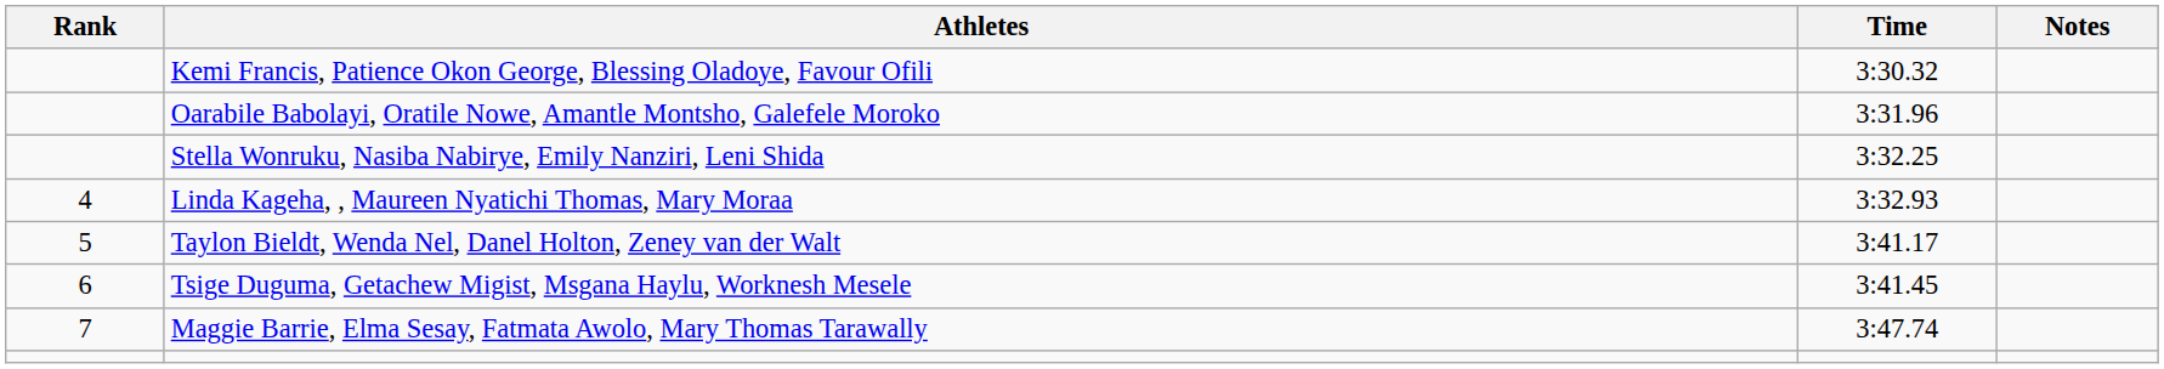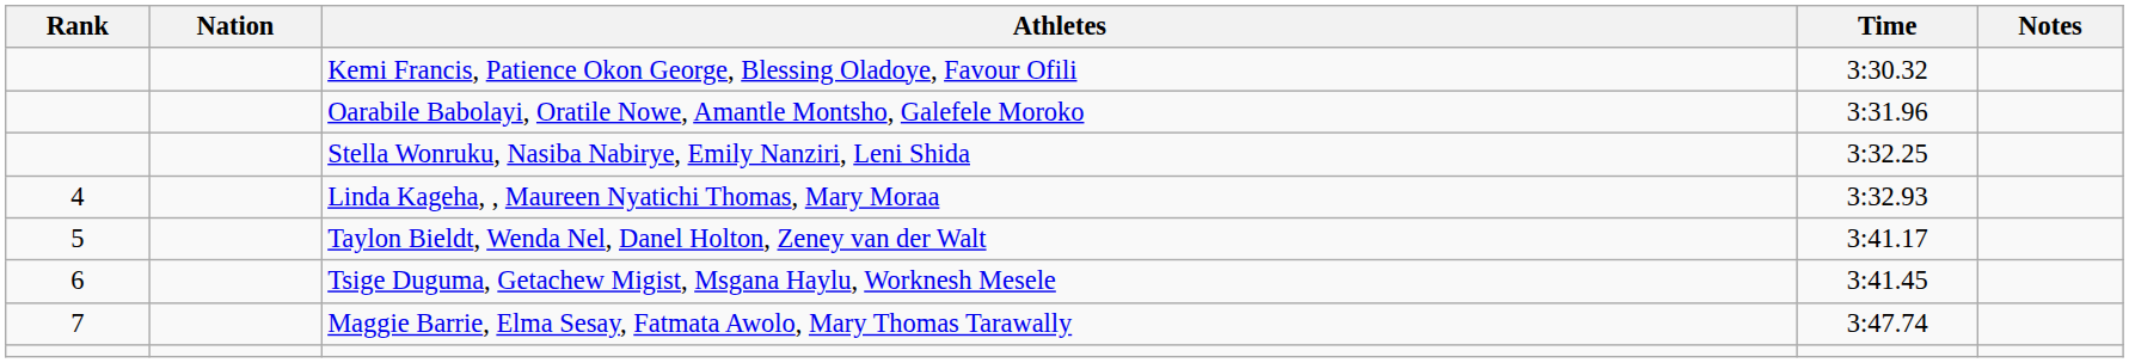+ column: Nation
